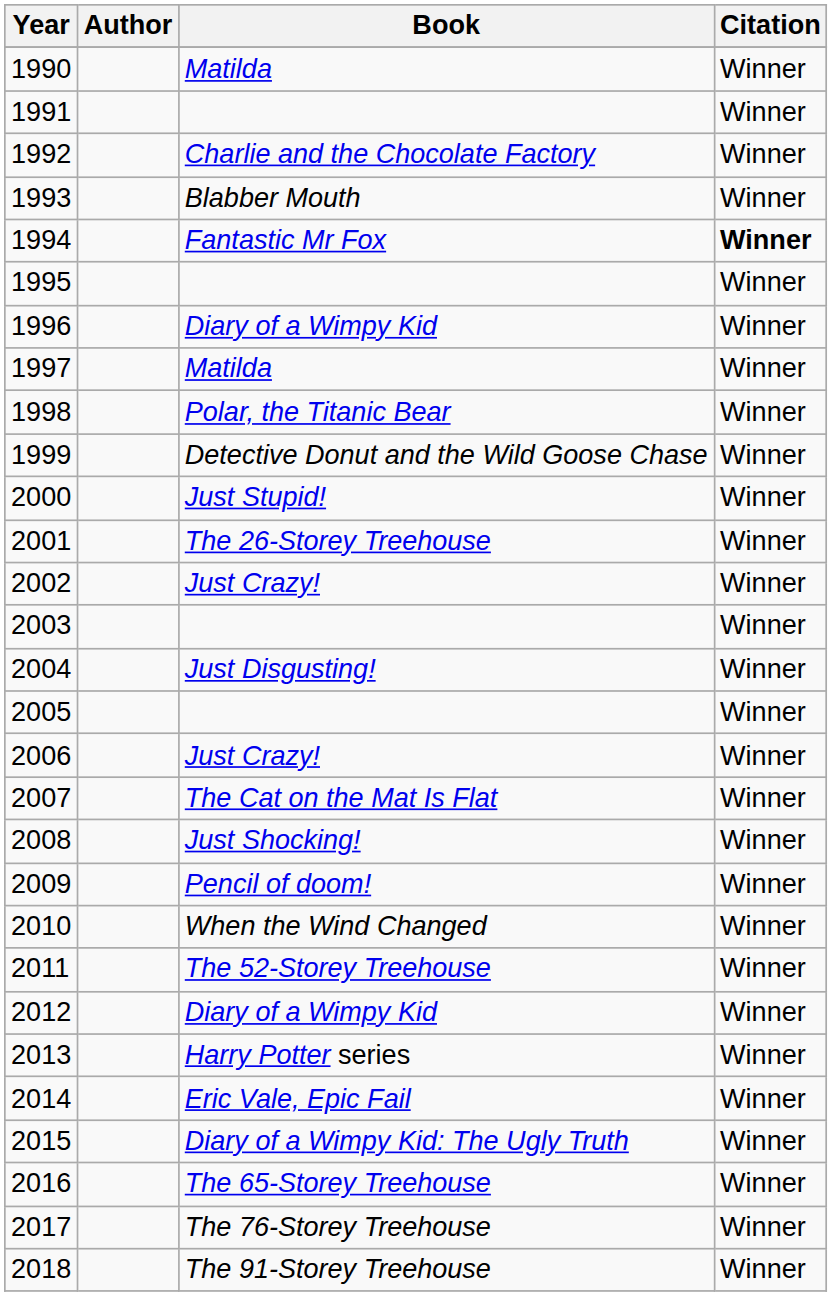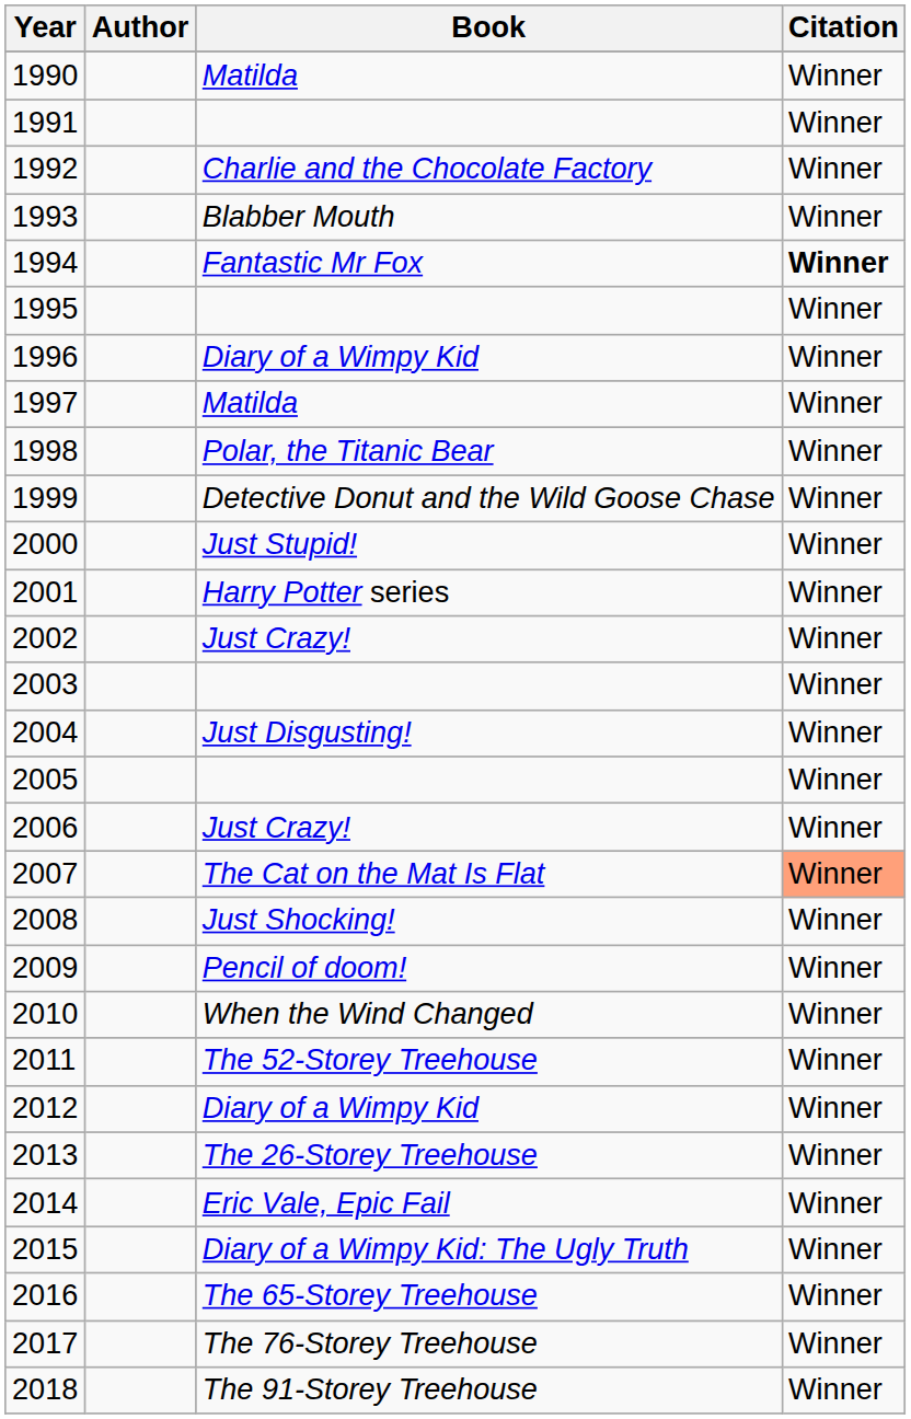2001 | Book: The 26-Storey Treehouse -> Harry Potter series
2007 | Citation: no background -> lightsalmon background
2013 | Book: Harry Potter series -> The 26-Storey Treehouse
